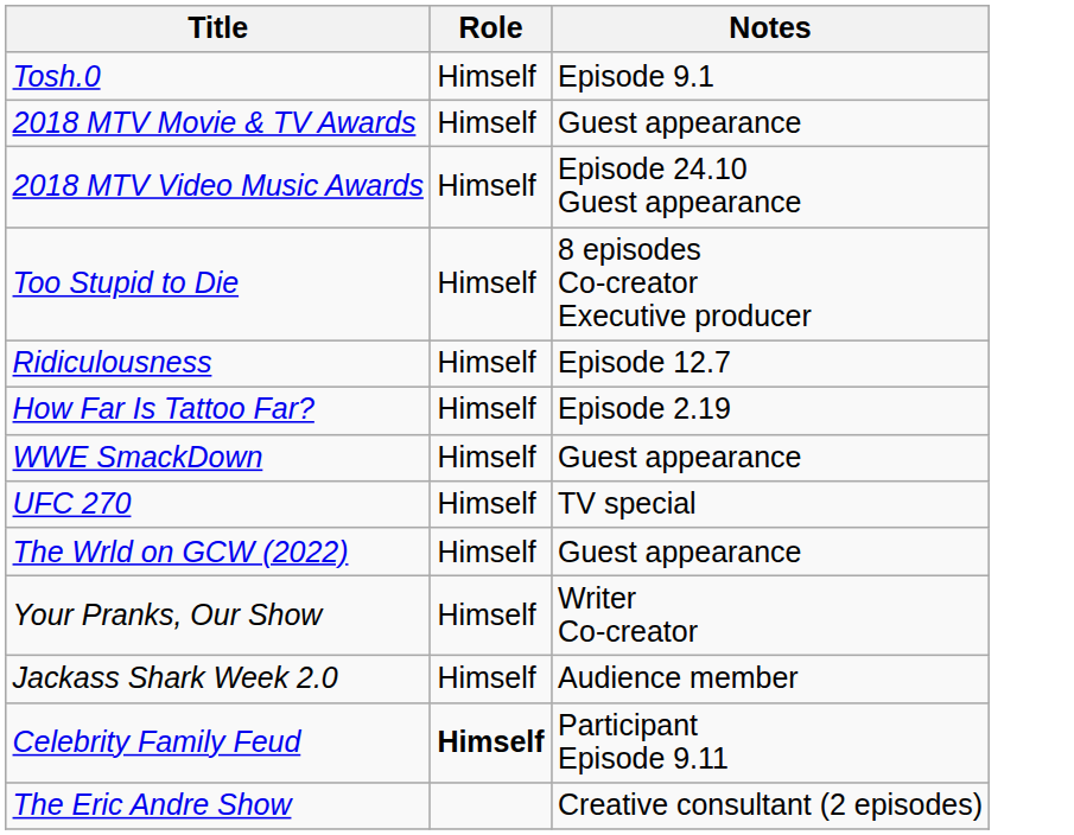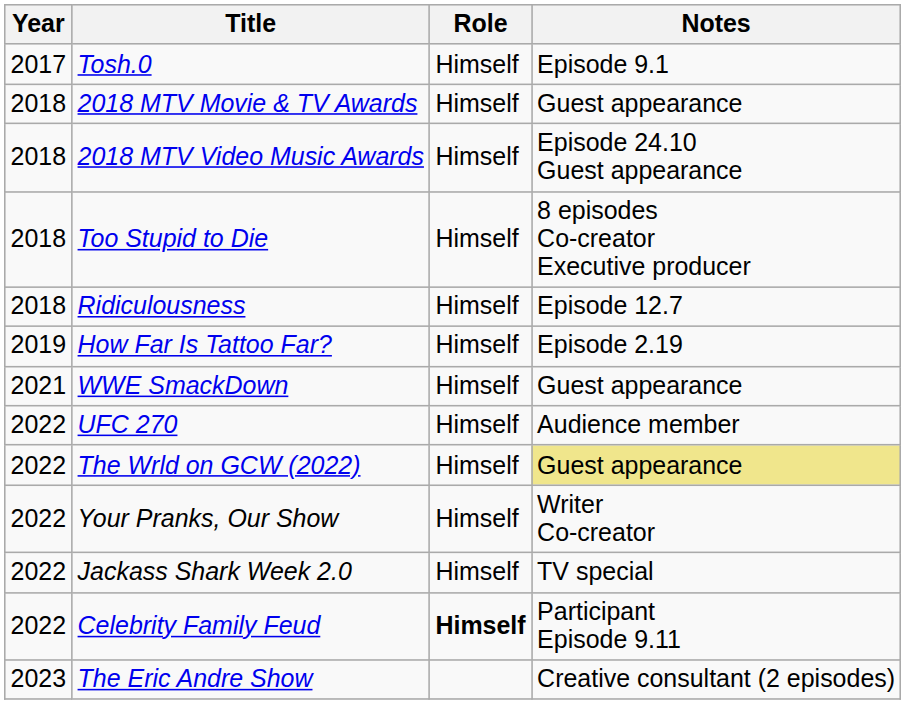+ column: Year | 2017 | 2018 | 2018 | 2018 | 2018 | 2019 | 2021 | 2022 | 2022 | 2022 | 2022 | 2022 | 2023
UFC 270 | Notes: TV special -> Audience member
The Wrld on GCW (2022) | Notes: no background -> khaki background
Jackass Shark Week 2.0 | Notes: Audience member -> TV special
